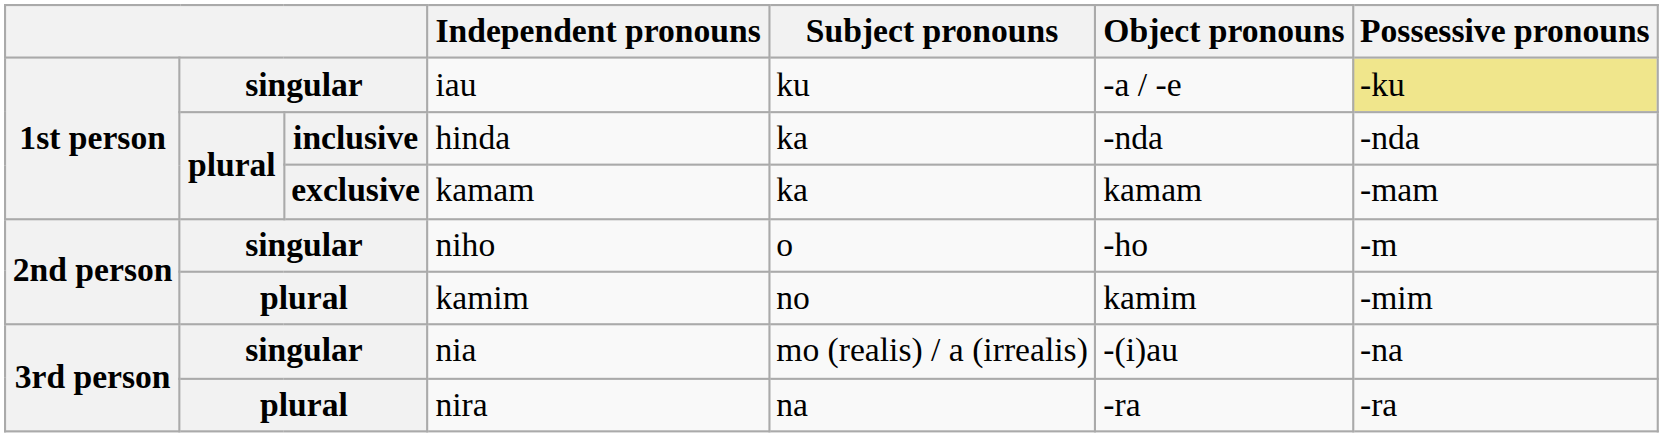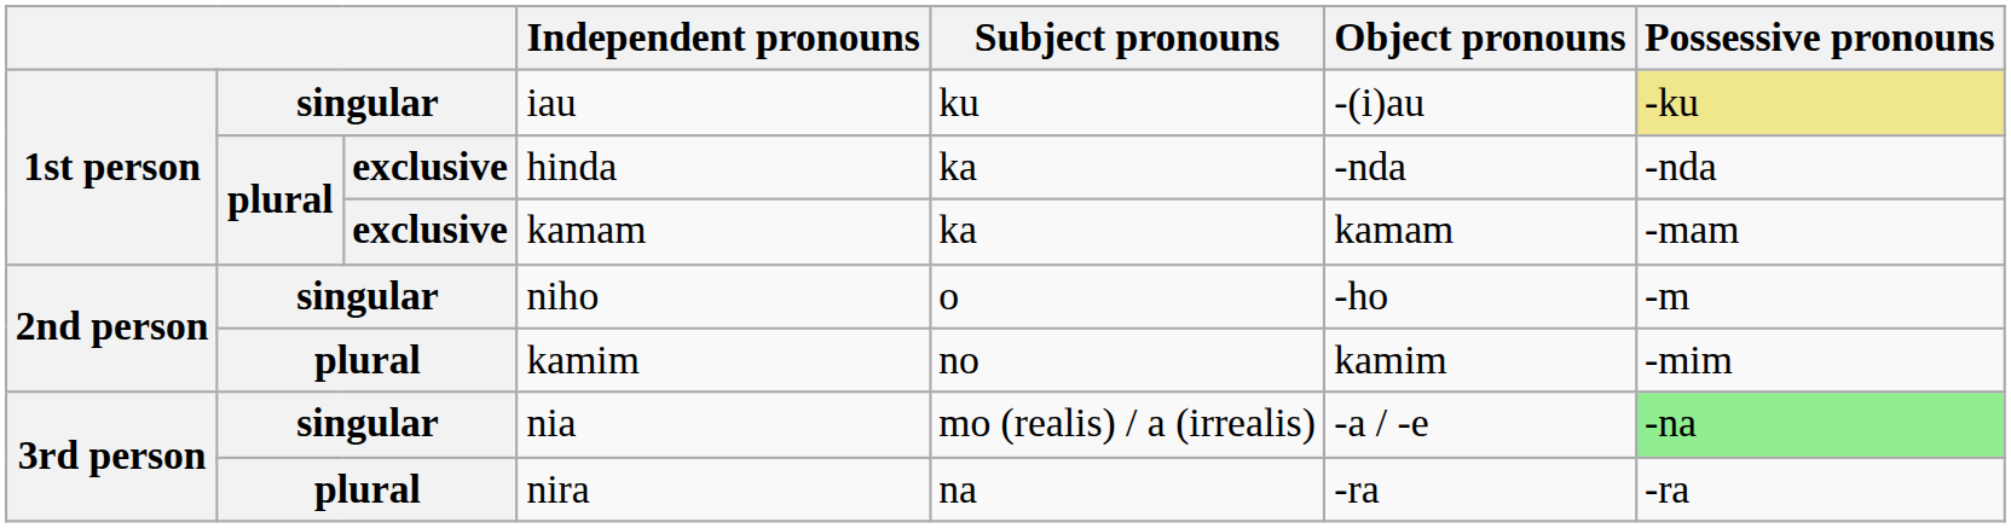iau | Object pronouns: -a / -e -> -(i)au
hinda | column 3: inclusive -> exclusive
nia | Object pronouns: -(i)au -> -a / -e
nia | Possessive pronouns: no background -> lightgreen background
